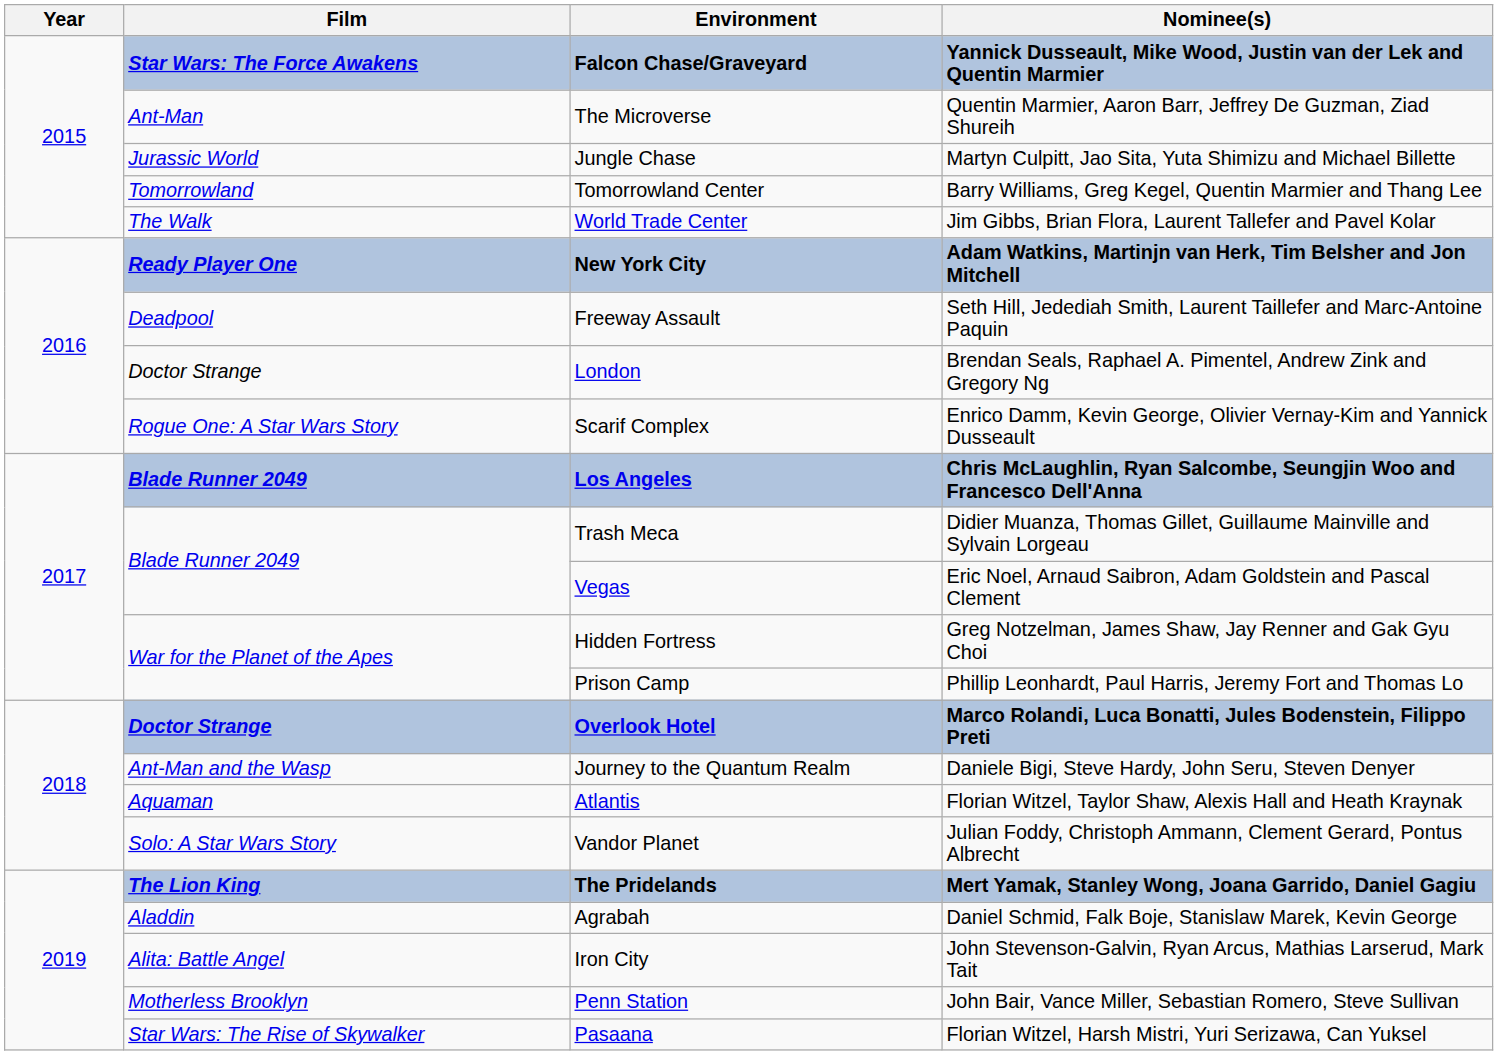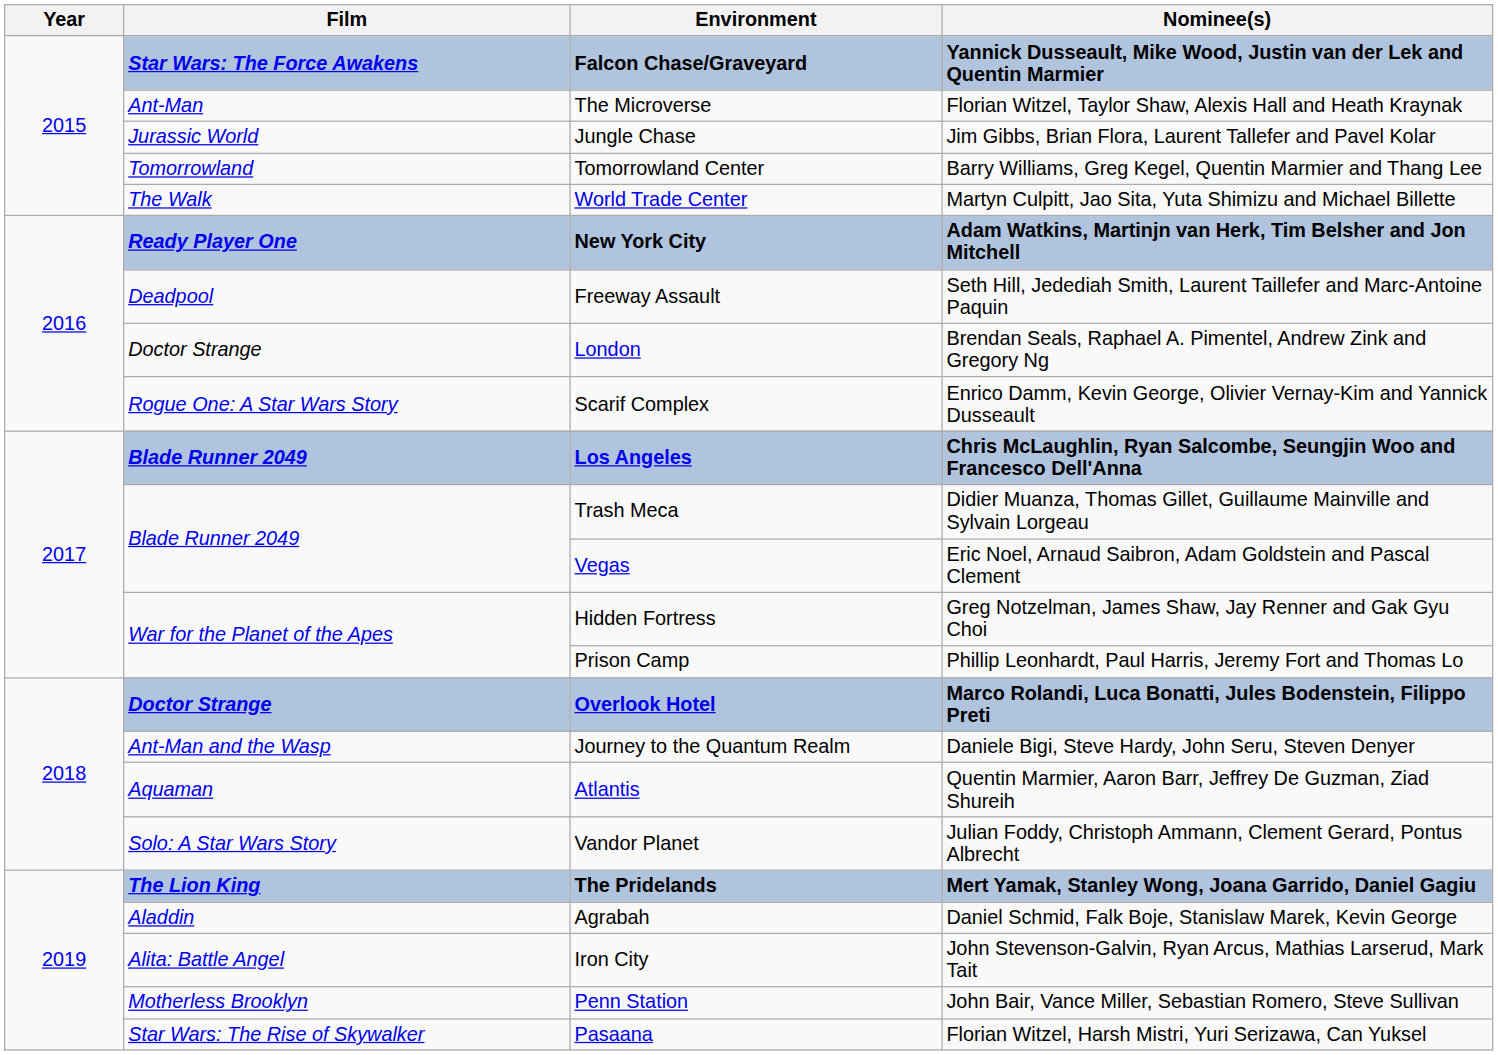The Microverse | Nominee(s): Quentin Marmier, Aaron Barr, Jeffrey De Guzman, Ziad Shureih -> Florian Witzel, Taylor Shaw, Alexis Hall and Heath Kraynak
Jungle Chase | Nominee(s): Martyn Culpitt, Jao Sita, Yuta Shimizu and Michael Billette -> Jim Gibbs, Brian Flora, Laurent Tallefer and Pavel Kolar
World Trade Center | Nominee(s): Jim Gibbs, Brian Flora, Laurent Tallefer and Pavel Kolar -> Martyn Culpitt, Jao Sita, Yuta Shimizu and Michael Billette
Atlantis | Nominee(s): Florian Witzel, Taylor Shaw, Alexis Hall and Heath Kraynak -> Quentin Marmier, Aaron Barr, Jeffrey De Guzman, Ziad Shureih
